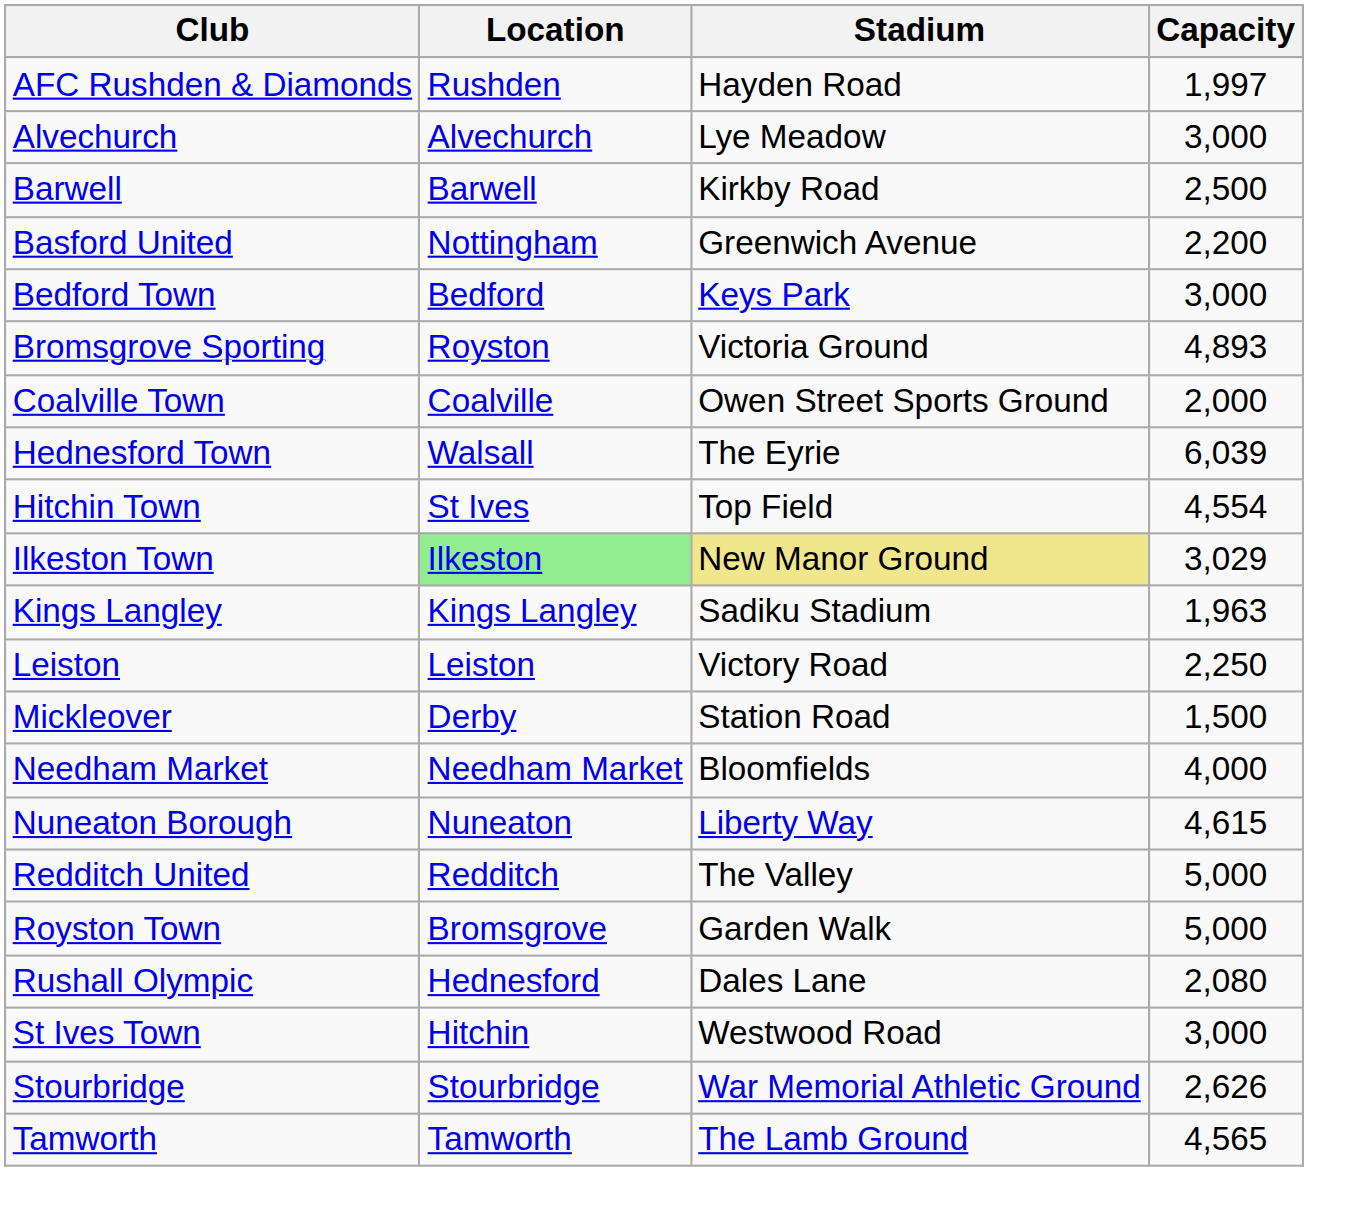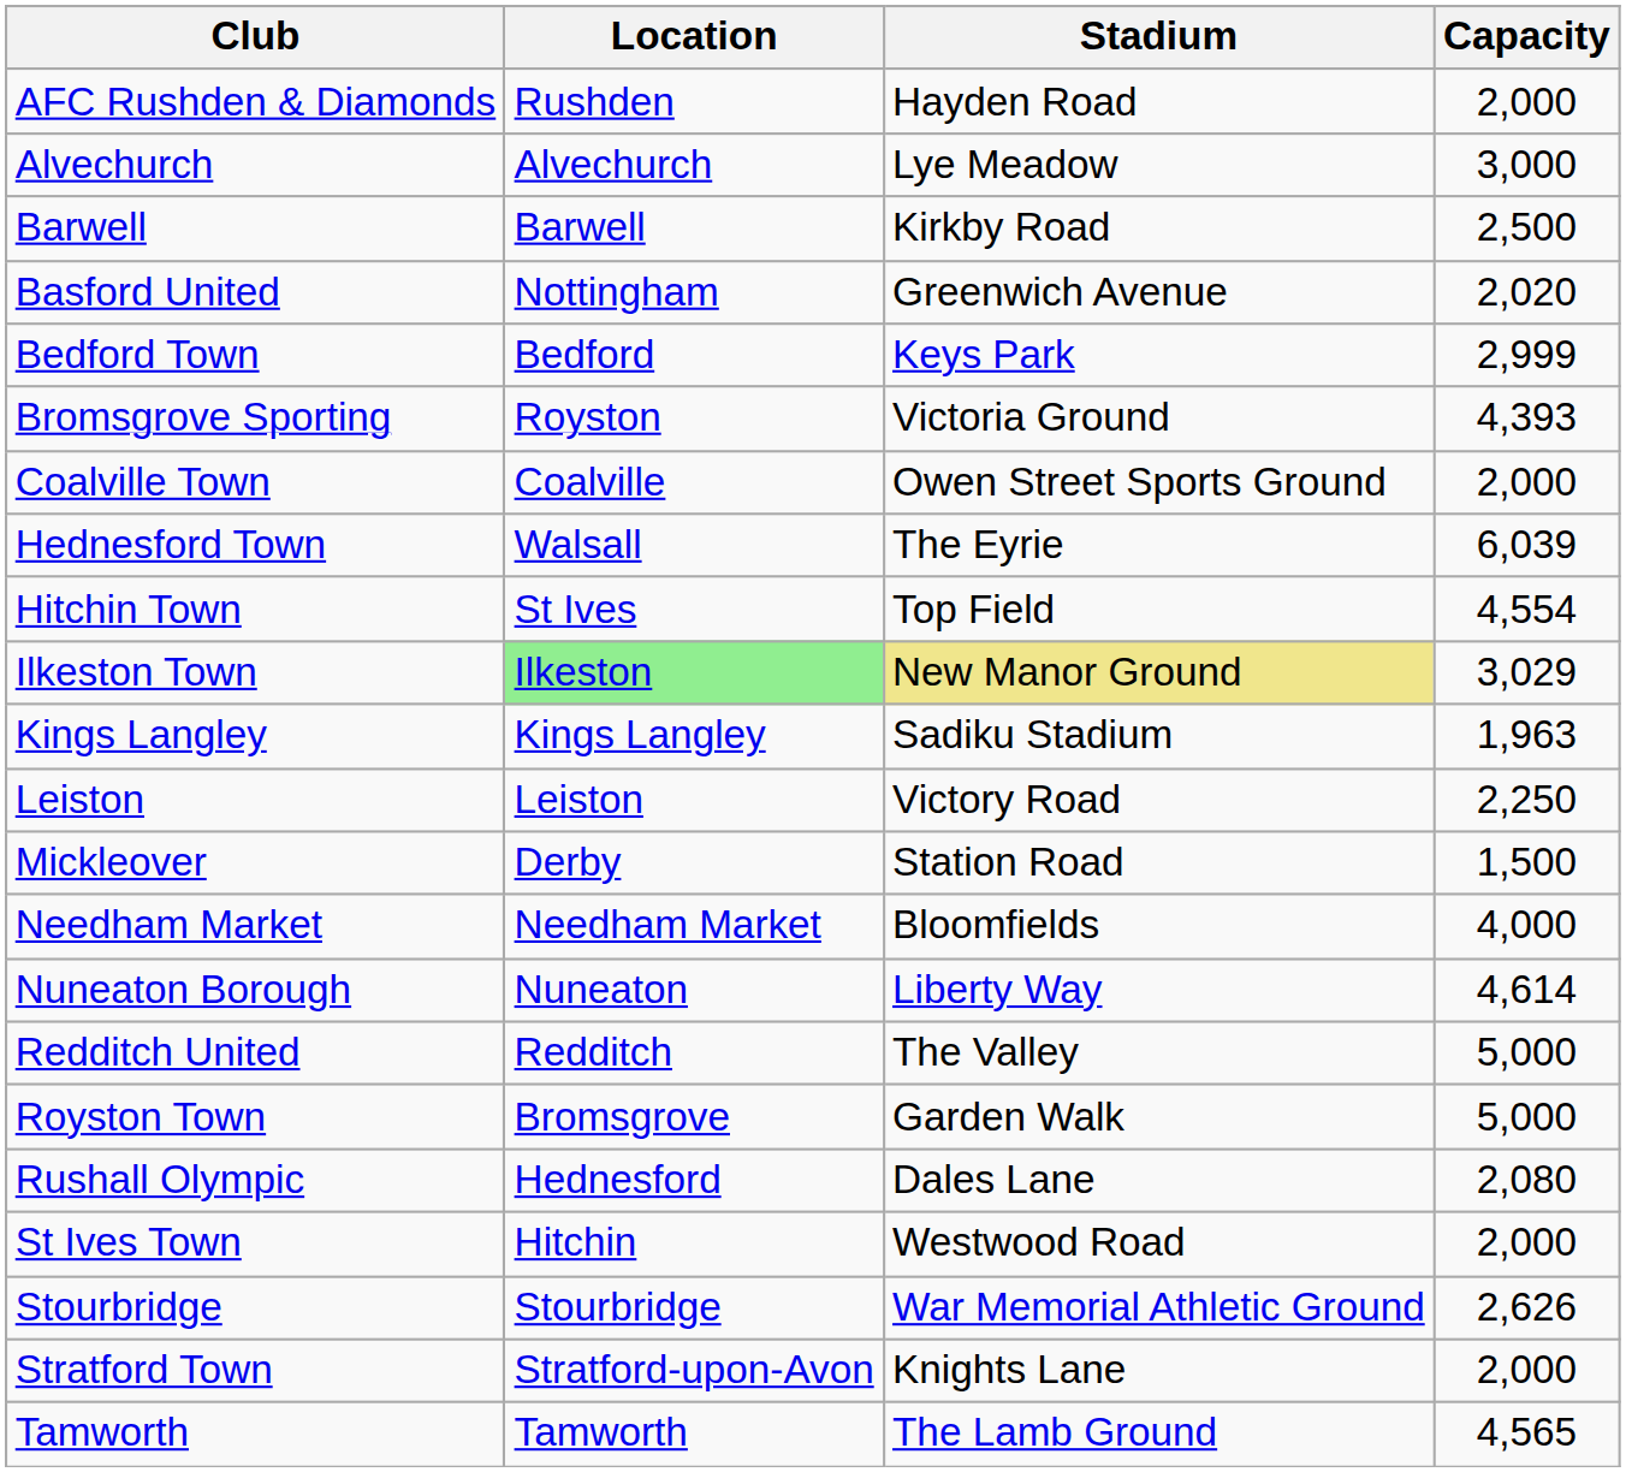AFC Rushden & Diamonds | Capacity: 1,997 -> 2,000
Basford United | Capacity: 2,200 -> 2,020
Bedford Town | Capacity: 3,000 -> 2,999
Bromsgrove Sporting | Capacity: 4,893 -> 4,393
Nuneaton Borough | Capacity: 4,615 -> 4,614
St Ives Town | Capacity: 3,000 -> 2,000
+ row: Stratford Town | Stratford-upon-Avon | Knights Lane | 2,000
